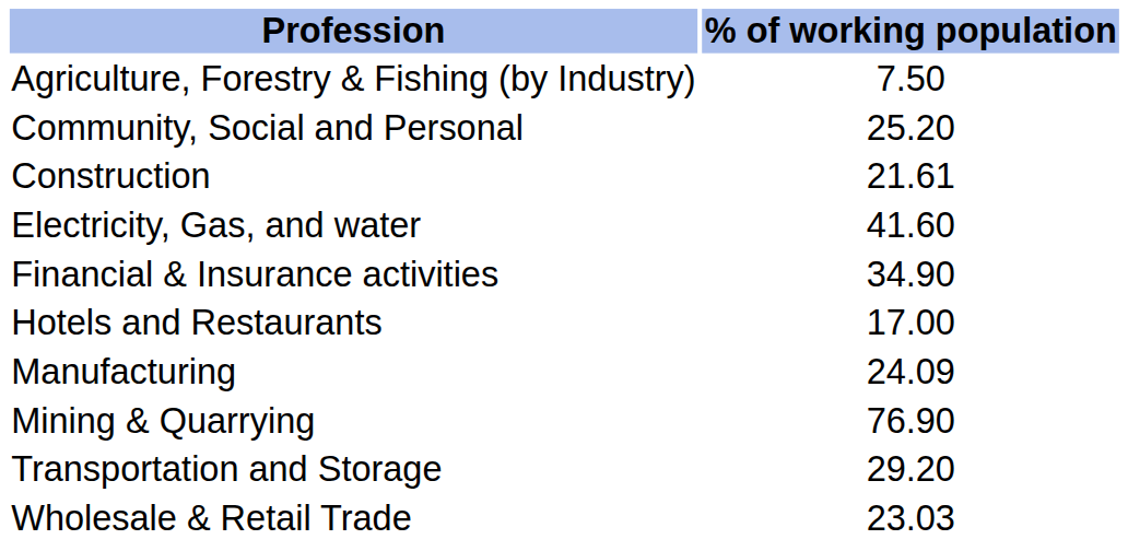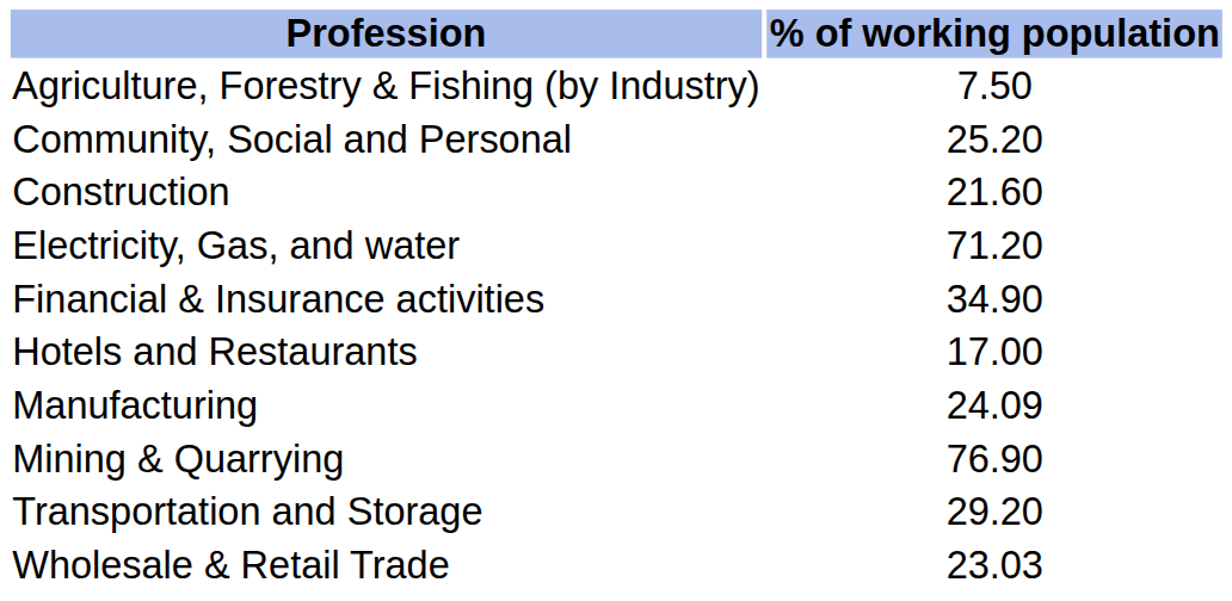Construction | % of working population: 21.61 -> 21.60
Electricity, Gas, and water | % of working population: 41.60 -> 71.20
